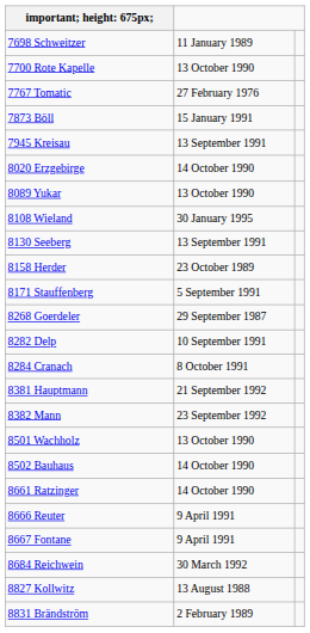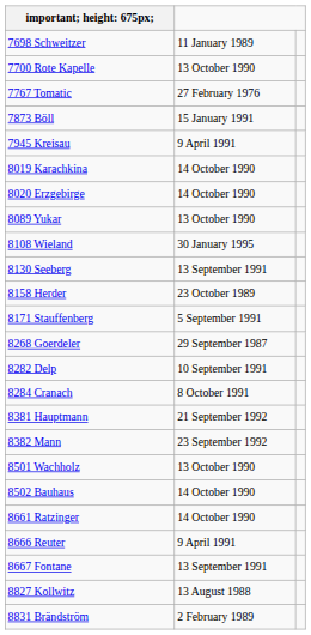7945 Kreisau | column 2: 13 September 1991 -> 9 April 1991
+ row: 8019 Karachkina | 14 October 1990
8667 Fontane | column 2: 9 April 1991 -> 13 September 1991
- row: 8684 Reichwein | 30 March 1992
